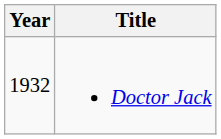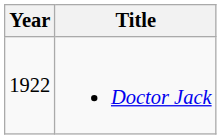Doctor Jack | Year: 1932 -> 1922
